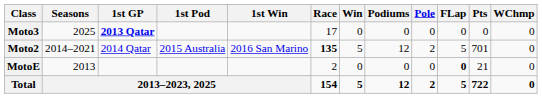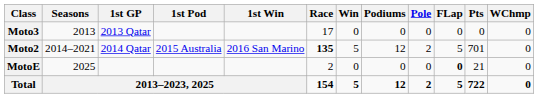Moto3 | Seasons: 2025 -> 2013
Moto3 | 1st GP: bold -> normal
MotoE | Seasons: 2013 -> 2025
